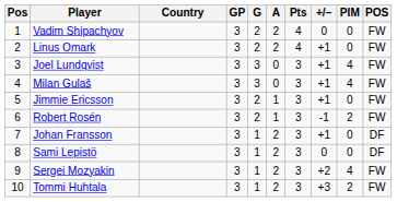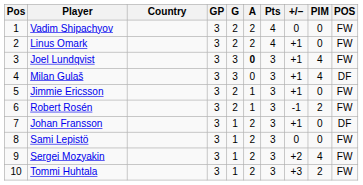Joel Lundqvist | A: normal -> bold
Milan Gulaš | POS: FW -> DF
Sami Lepistö | POS: DF -> FW
